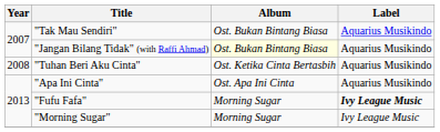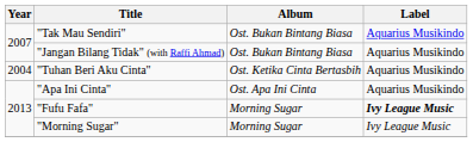"Jangan Bilang Tidak" (with Raffi Ahmad) | Album: lightyellow background -> no background
"Tuhan Beri Aku Cinta" | Year: 2008 -> 2004
